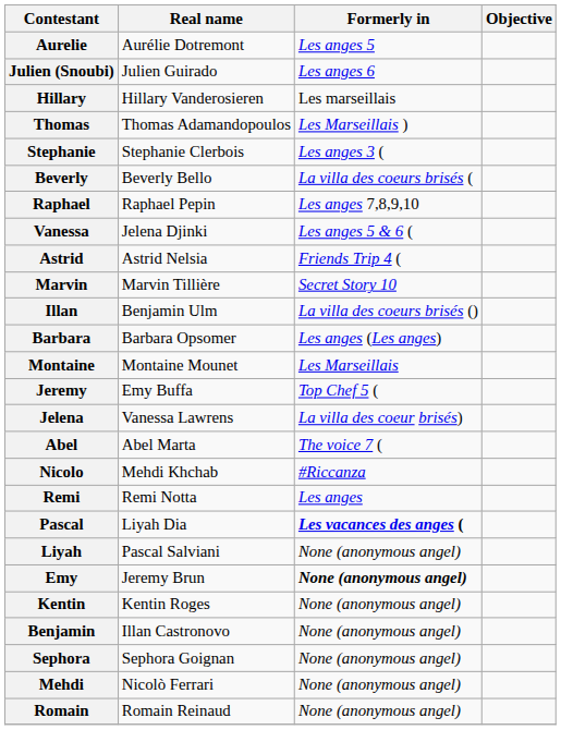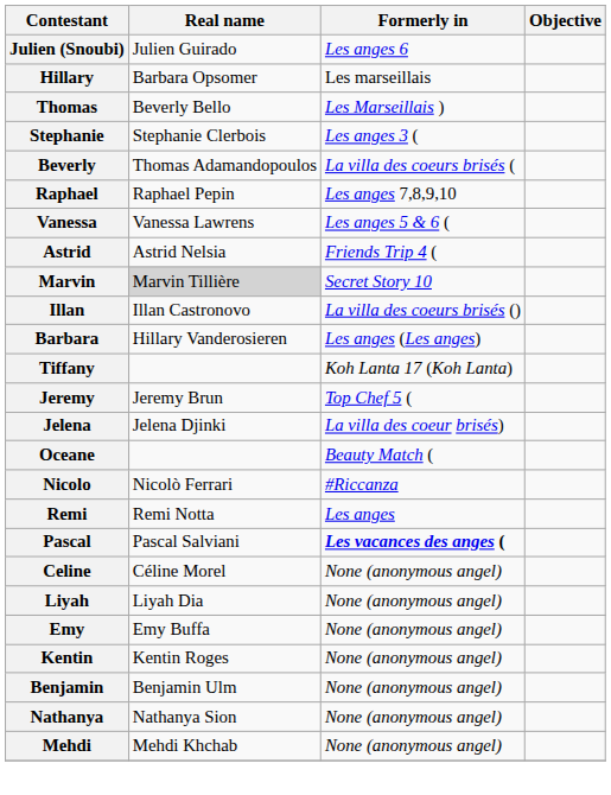- row: Aurelie | Aurélie Dotremont | Les anges 5
Hillary | Real name: Hillary Vanderosieren -> Barbara Opsomer
Thomas | Real name: Thomas Adamandopoulos -> Beverly Bello
Beverly | Real name: Beverly Bello -> Thomas Adamandopoulos
Vanessa | Real name: Jelena Djinki -> Vanessa Lawrens
Marvin | Real name: no background -> lightgrey background
Illan | Real name: Benjamin Ulm -> Illan Castronovo
Barbara | Real name: Barbara Opsomer -> Hillary Vanderosieren
+ row: Tiffany | Koh Lanta 17 (Koh Lanta)
- row: Montaine | Montaine Mounet | Les Marseillais
Jeremy | Real name: Emy Buffa -> Jeremy Brun
Jelena | Real name: Vanessa Lawrens -> Jelena Djinki
+ row: Oceane | Beauty Match (
- row: Abel | Abel Marta | The voice 7 (
Nicolo | Real name: Mehdi Khchab -> Nicolò Ferrari
Pascal | Real name: Liyah Dia -> Pascal Salviani
+ row: Celine | Céline Morel | None (anonymous angel)
Liyah | Real name: Pascal Salviani -> Liyah Dia
Emy | Real name: Jeremy Brun -> Emy Buffa
Emy | Formerly in: bold -> normal
Benjamin | Real name: Illan Castronovo -> Benjamin Ulm
+ row: Nathanya | Nathanya Sion | None (anonymous angel)
- row: Sephora | Sephora Goignan | None (anonymous angel)
Mehdi | Real name: Nicolò Ferrari -> Mehdi Khchab
- row: Romain | Romain Reinaud | None (anonymous angel)
